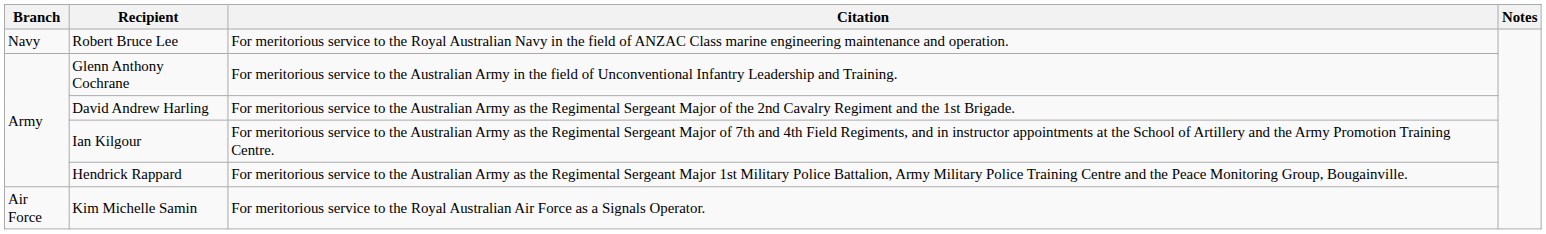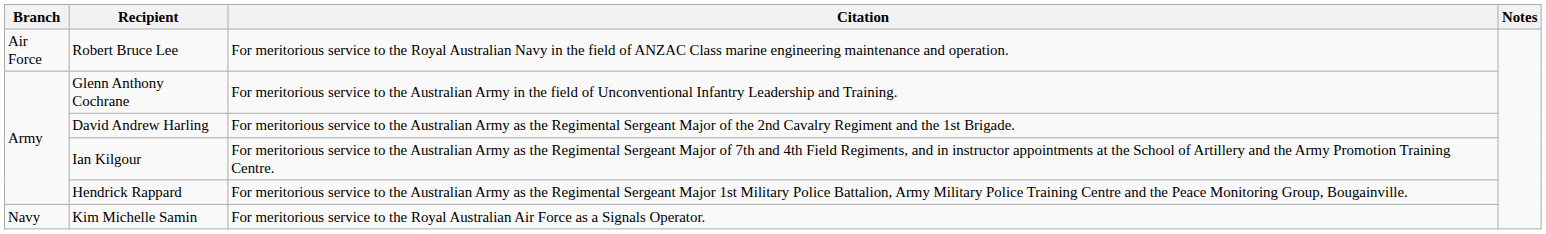Robert Bruce Lee | Branch: Navy -> Air Force
Kim Michelle Samin | Branch: Air Force -> Navy
